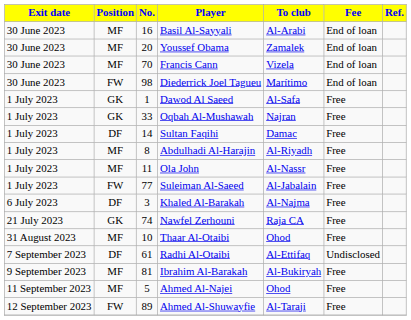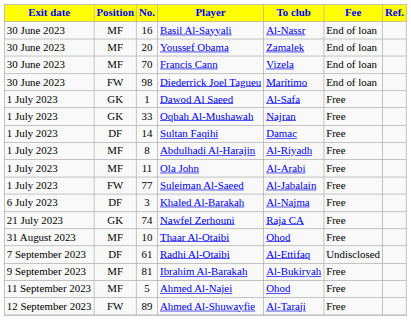Basil Al-Sayyali | To club: Al-Arabi -> Al-Nassr
Ola John | To club: Al-Nassr -> Al-Arabi
